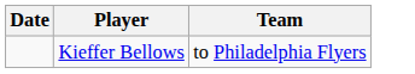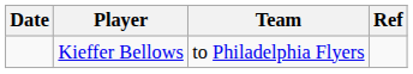+ column: Ref
